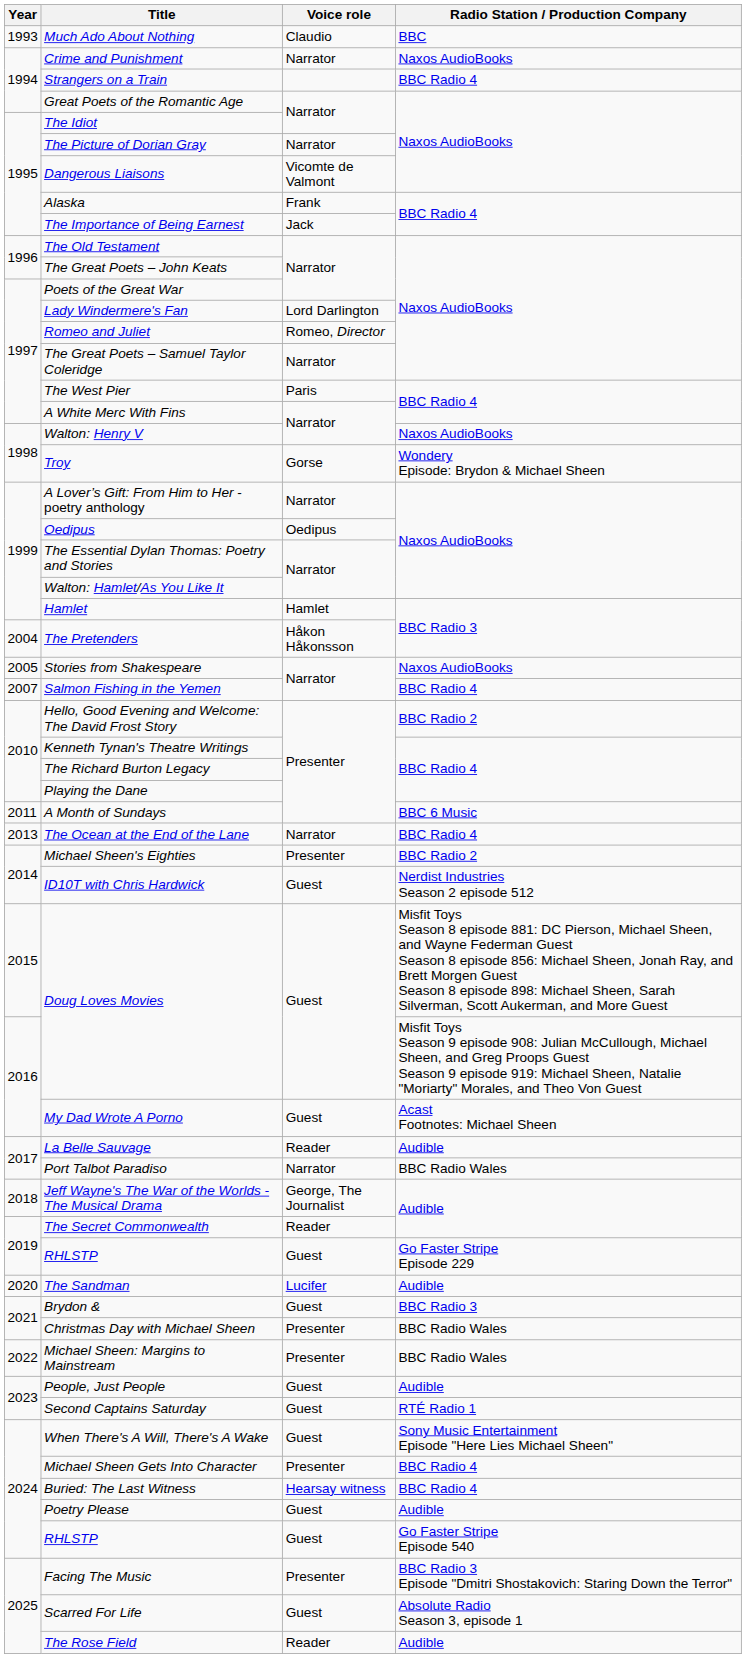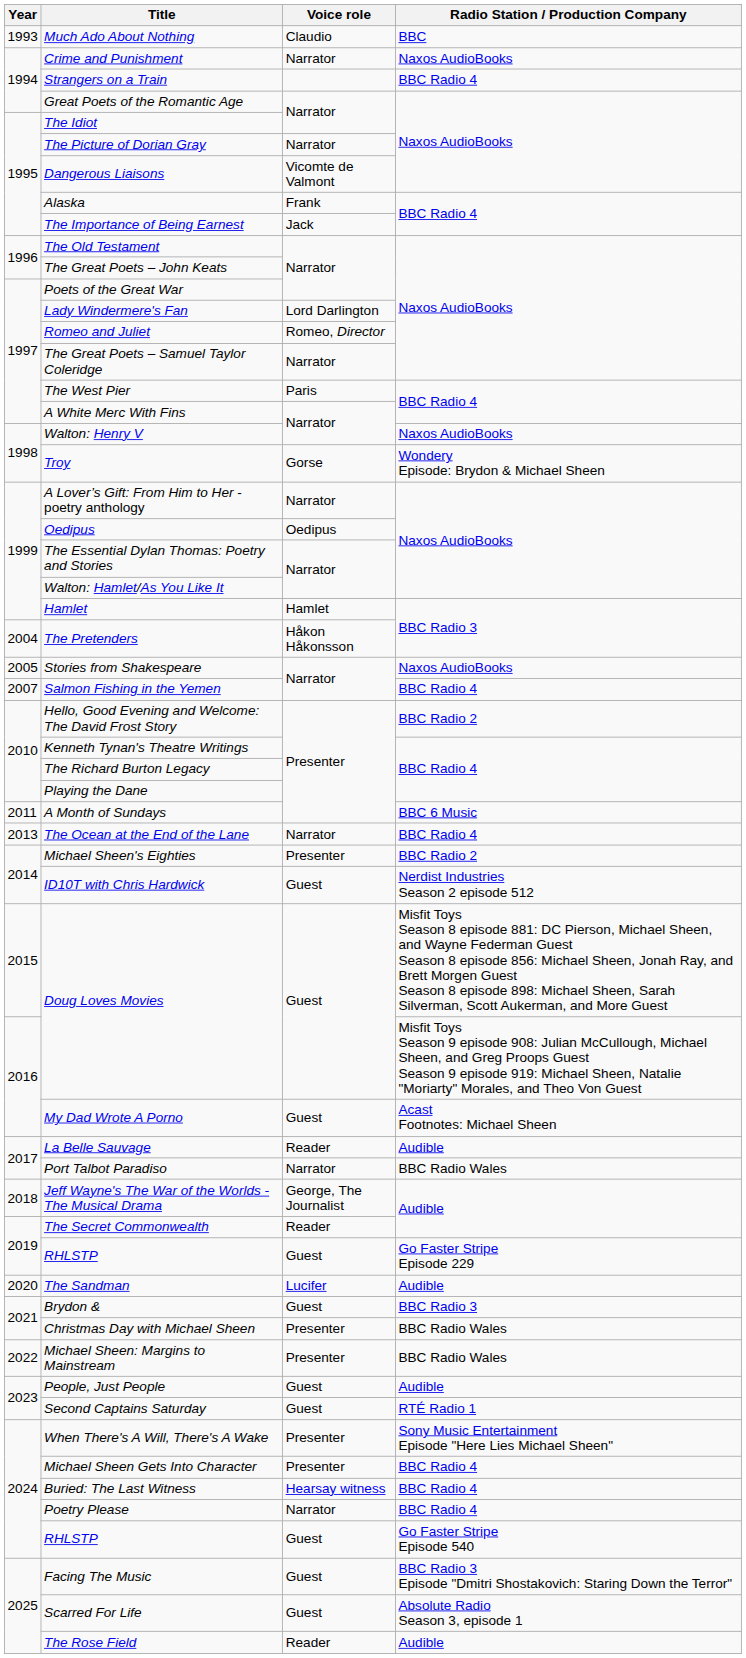When There's A Will, There's A Wake | Voice role: Guest -> Presenter
Poetry Please | Voice role: Guest -> Narrator
Poetry Please | Radio Station / Production Company: Audible -> BBC Radio 4
Facing The Music | Voice role: Presenter -> Guest
